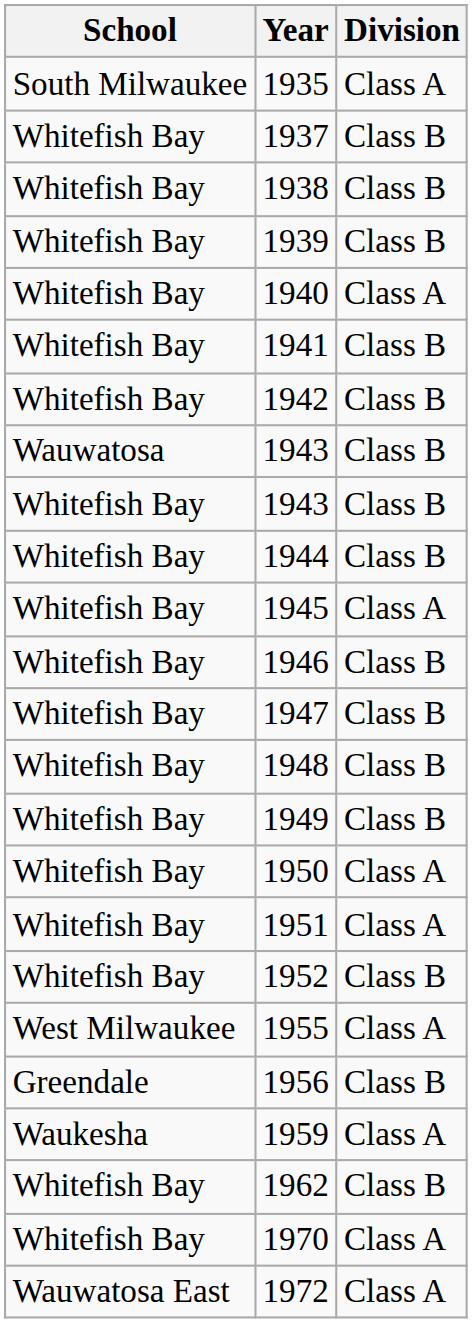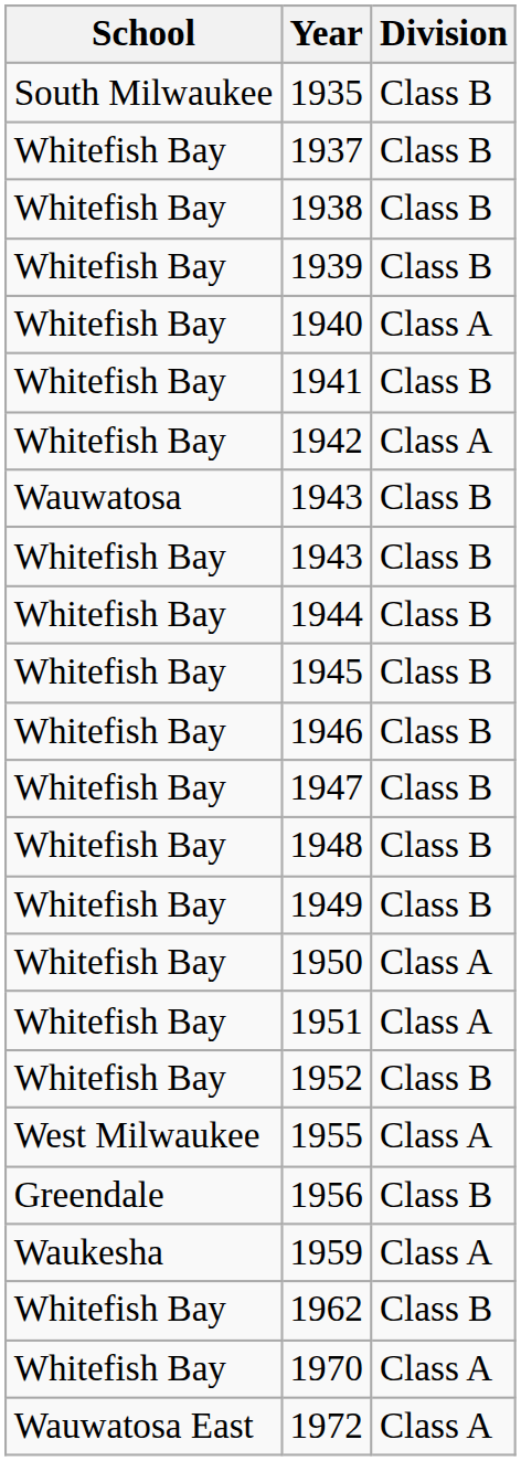1935 | Division: Class A -> Class B
1942 | Division: Class B -> Class A
1945 | Division: Class A -> Class B
